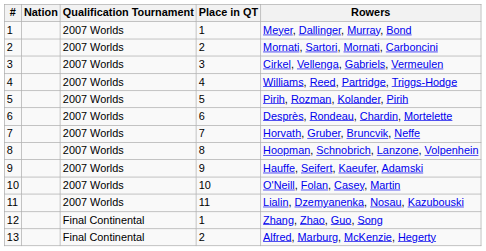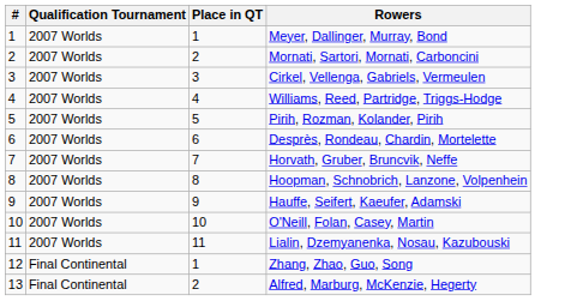- column: Nation
